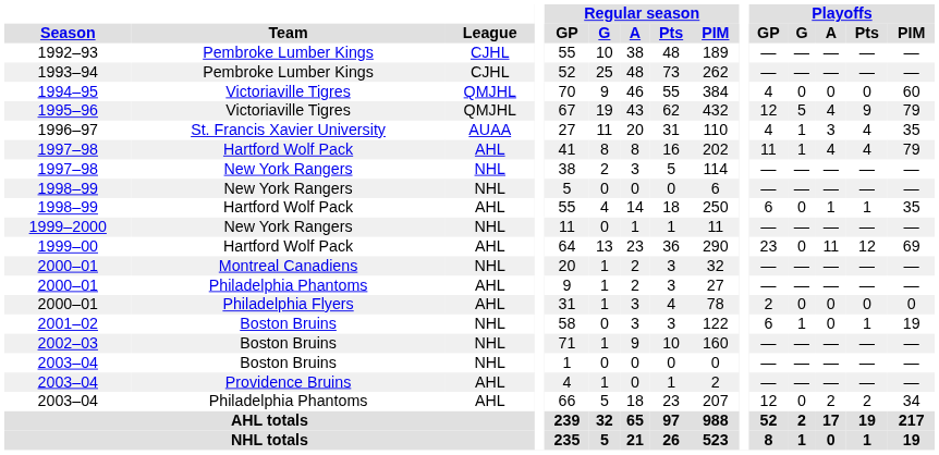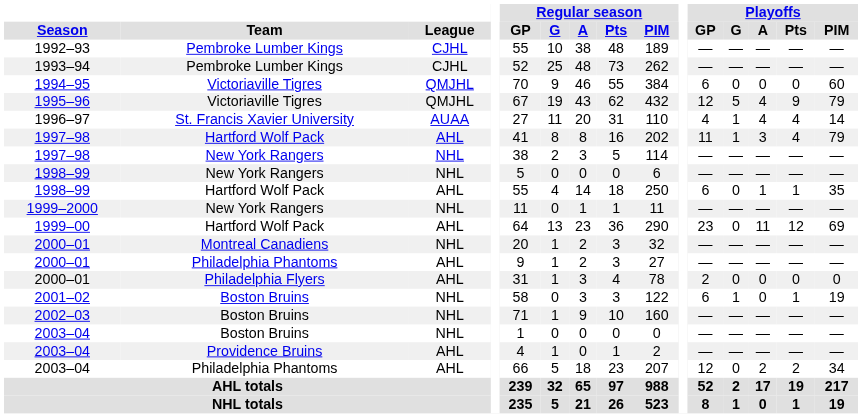1994–95 | Playoffs / GP: 4 -> 6
1996–97 | Playoffs / A: 3 -> 4
1996–97 | Playoffs / PIM: 35 -> 14
1997–98 / Hartford Wolf Pack | Playoffs / A: 4 -> 3
